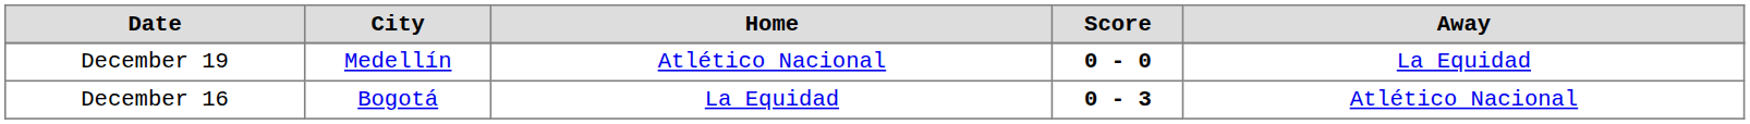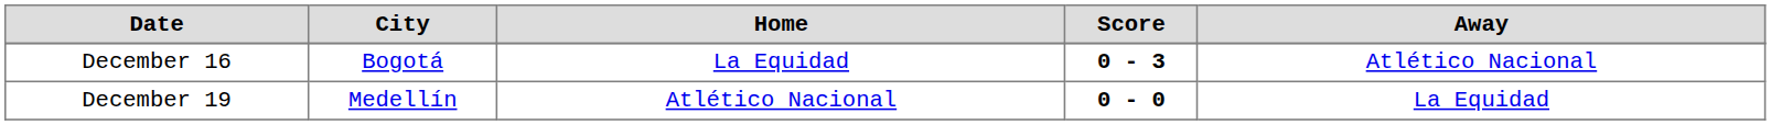rows swapped: December 16 <-> December 19
